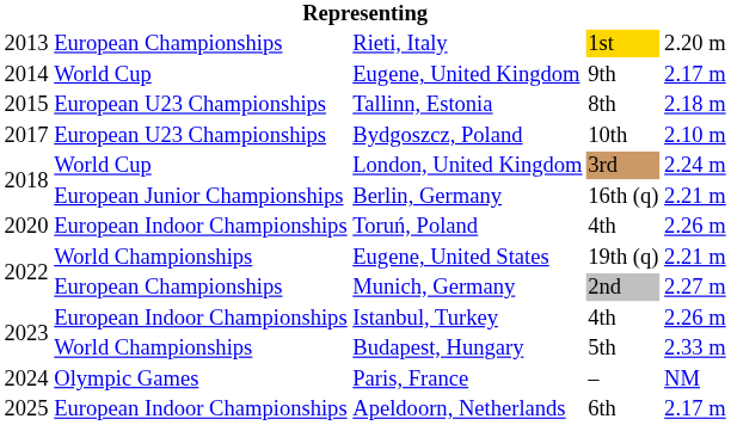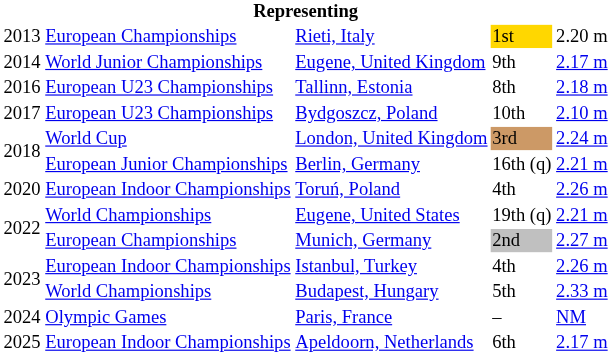Eugene, United Kingdom | column 2: World Cup -> World Junior Championships
Tallinn, Estonia | column 1: 2015 -> 2016
